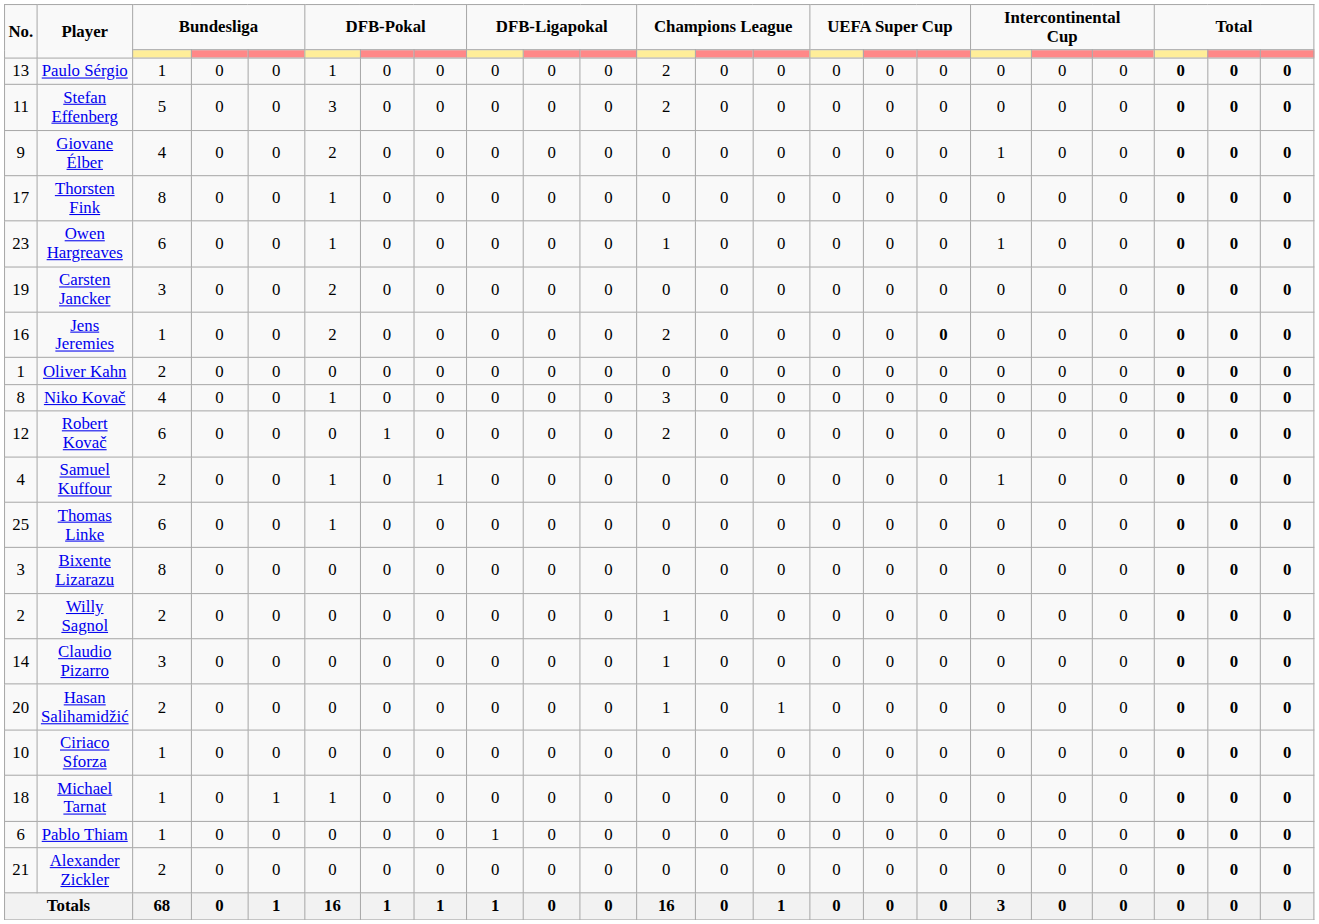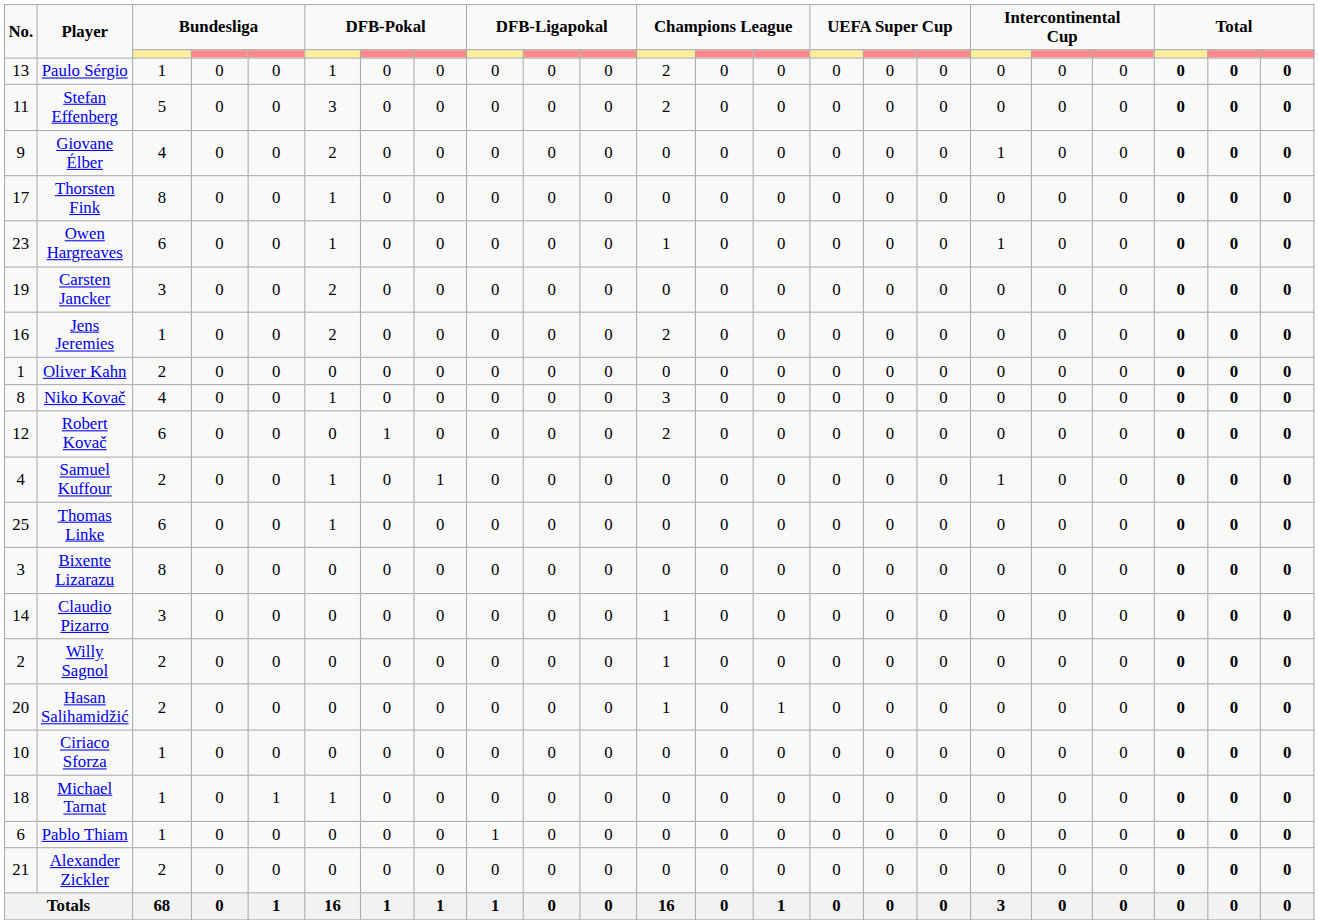Jens Jeremies | column 17: bold -> normal
rows swapped: Claudio Pizarro <-> Willy Sagnol
